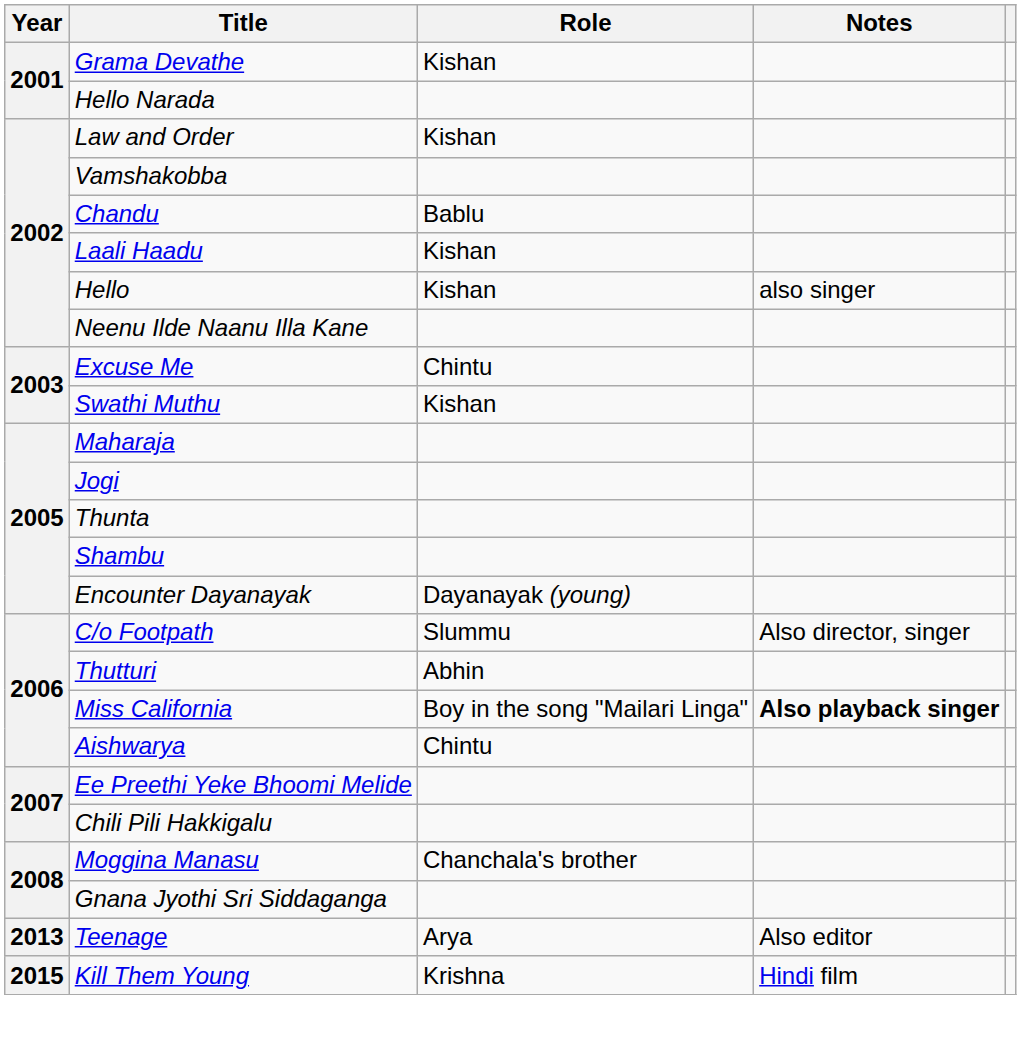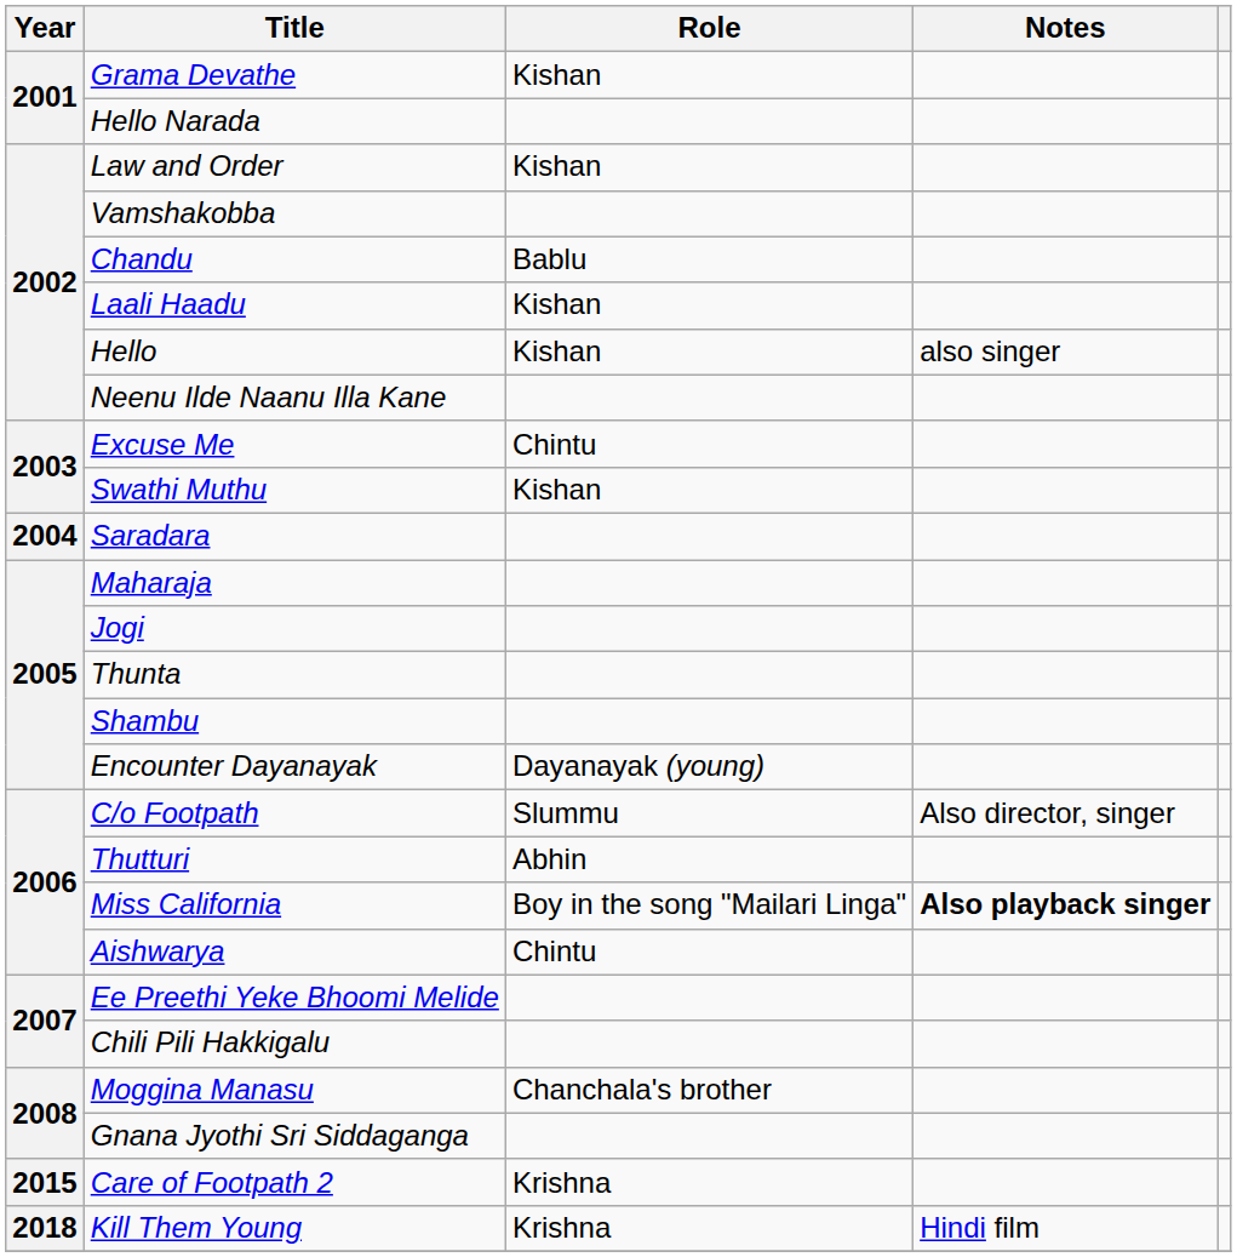+ row: 2004 | Saradara
- row: 2013 | Teenage | Arya | Also editor
+ row: 2015 | Care of Footpath 2 | Krishna
Kill Them Young | Year: 2015 -> 2018
